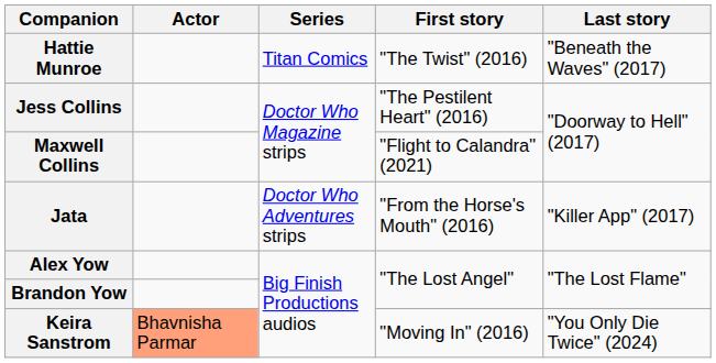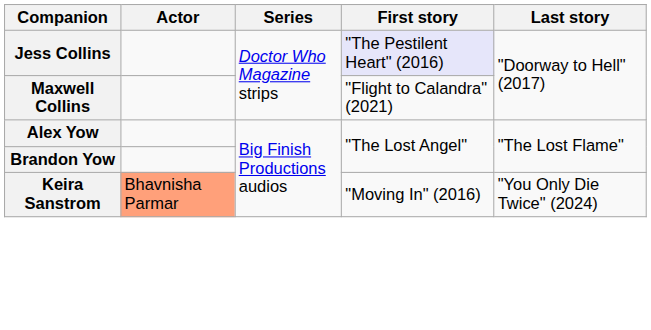- row: Hattie Munroe | Titan Comics | "The Twist" (2016) | "Beneath the Waves" (2017)
Jess Collins | First story: no background -> lavender background
- row: Jata | Doctor Who Adventures strips | "From the Horse's Mouth" (2016) | "Killer App" (2017)
